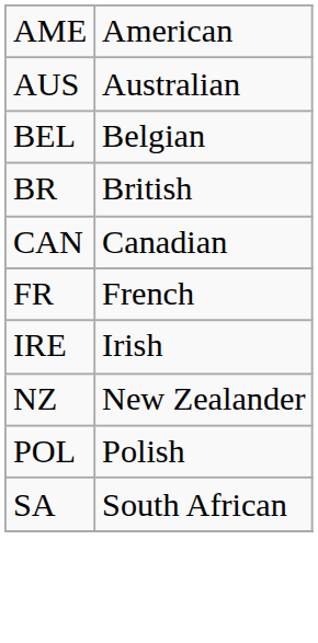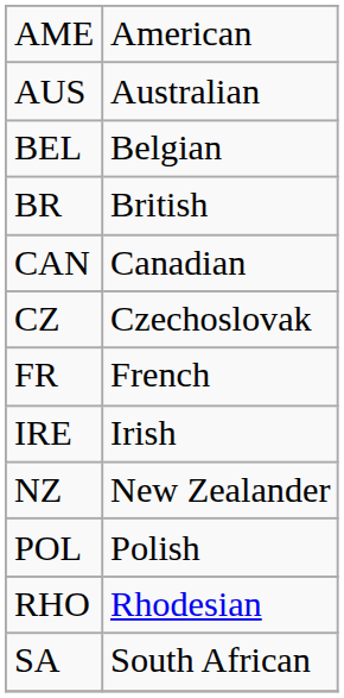+ row: CZ | Czechoslovak
+ row: RHO | Rhodesian
